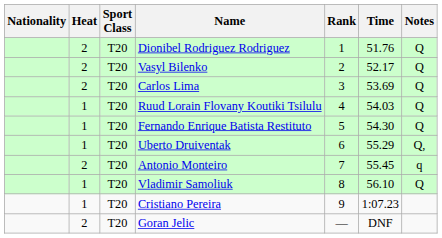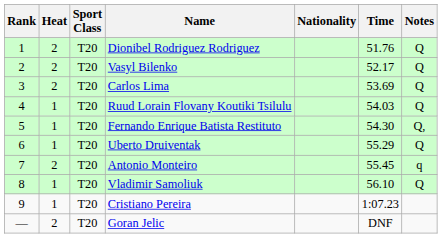columns swapped: Rank <-> Nationality
Fernando Enrique Batista Restituto | Notes: Q -> Q,
Uberto Druiventak | Notes: Q, -> Q
